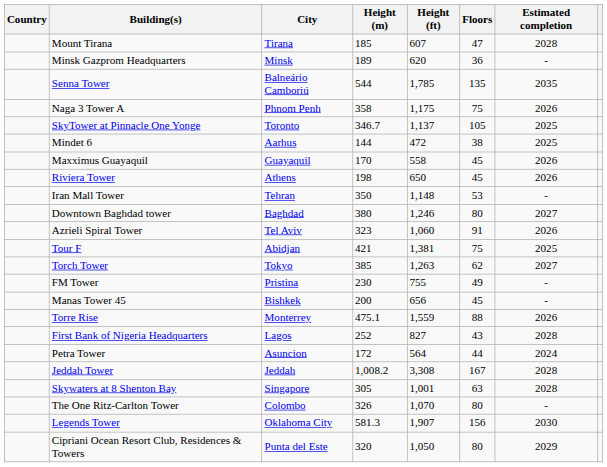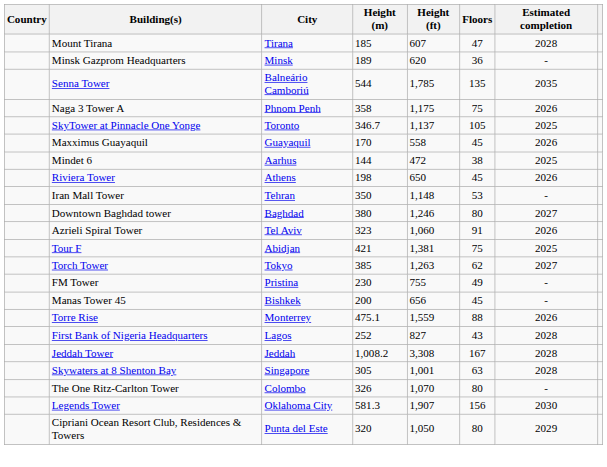rows swapped: Mindet 6 <-> Maxximus Guayaquil
- row: Petra Tower | Asuncion | 172 | 564 | 44 | 2024
